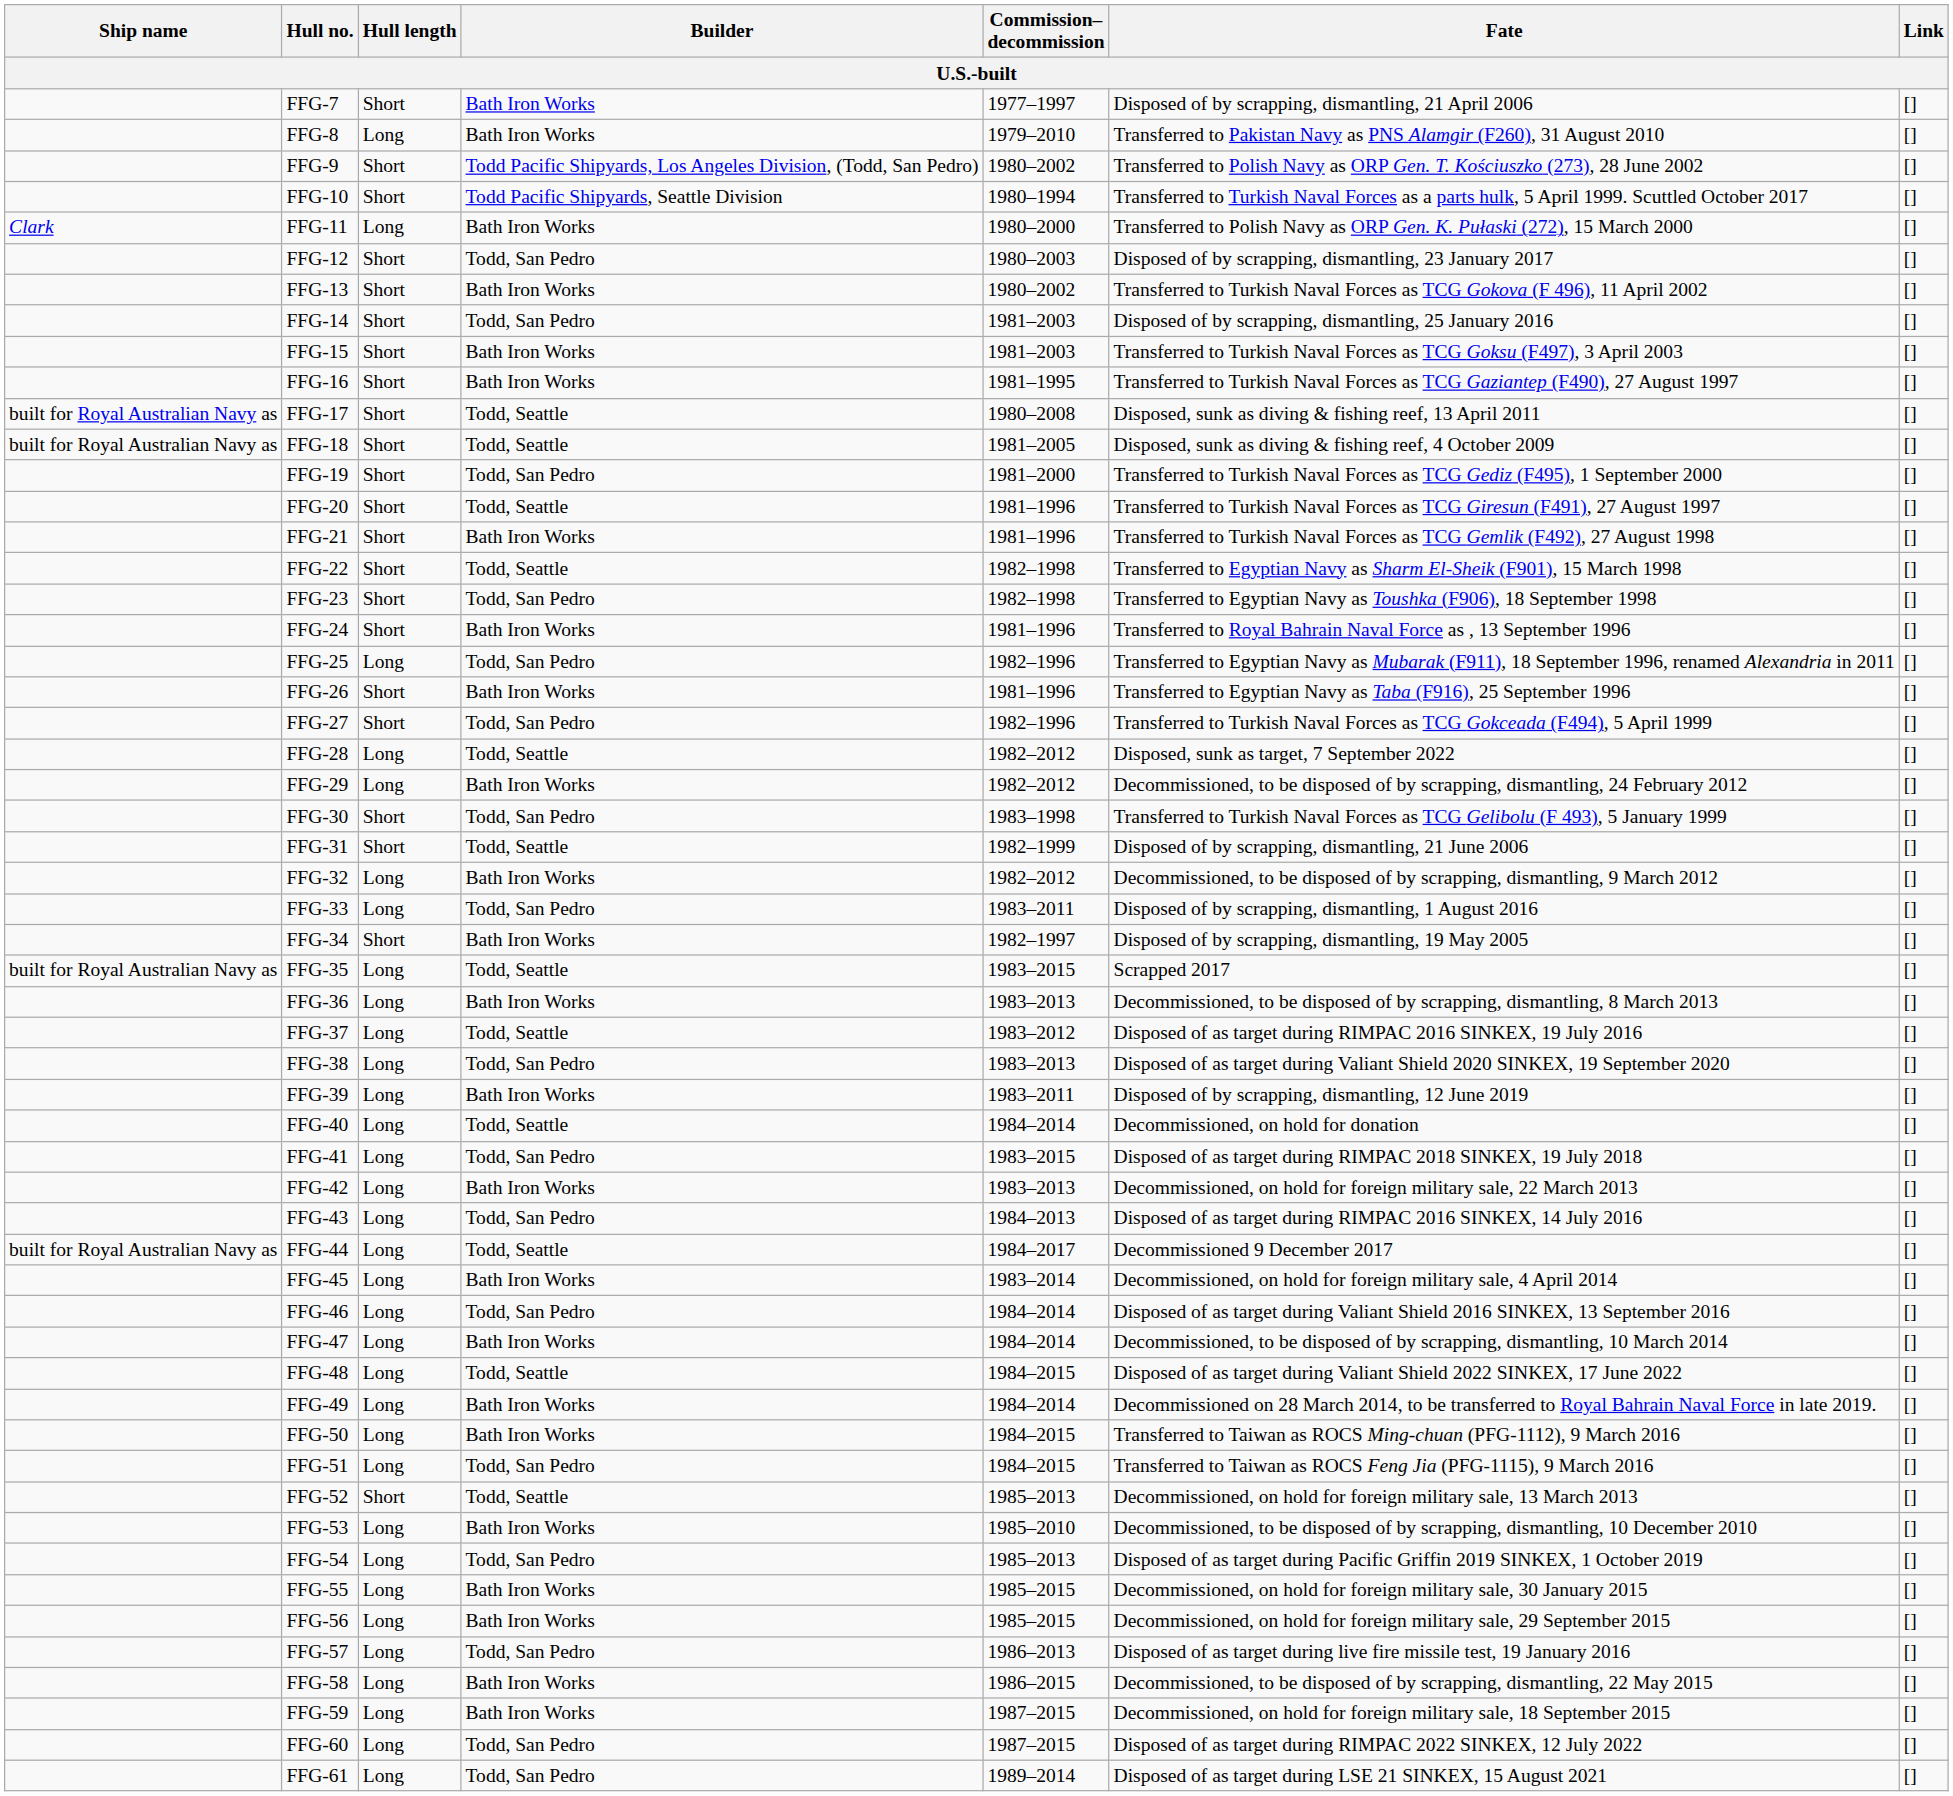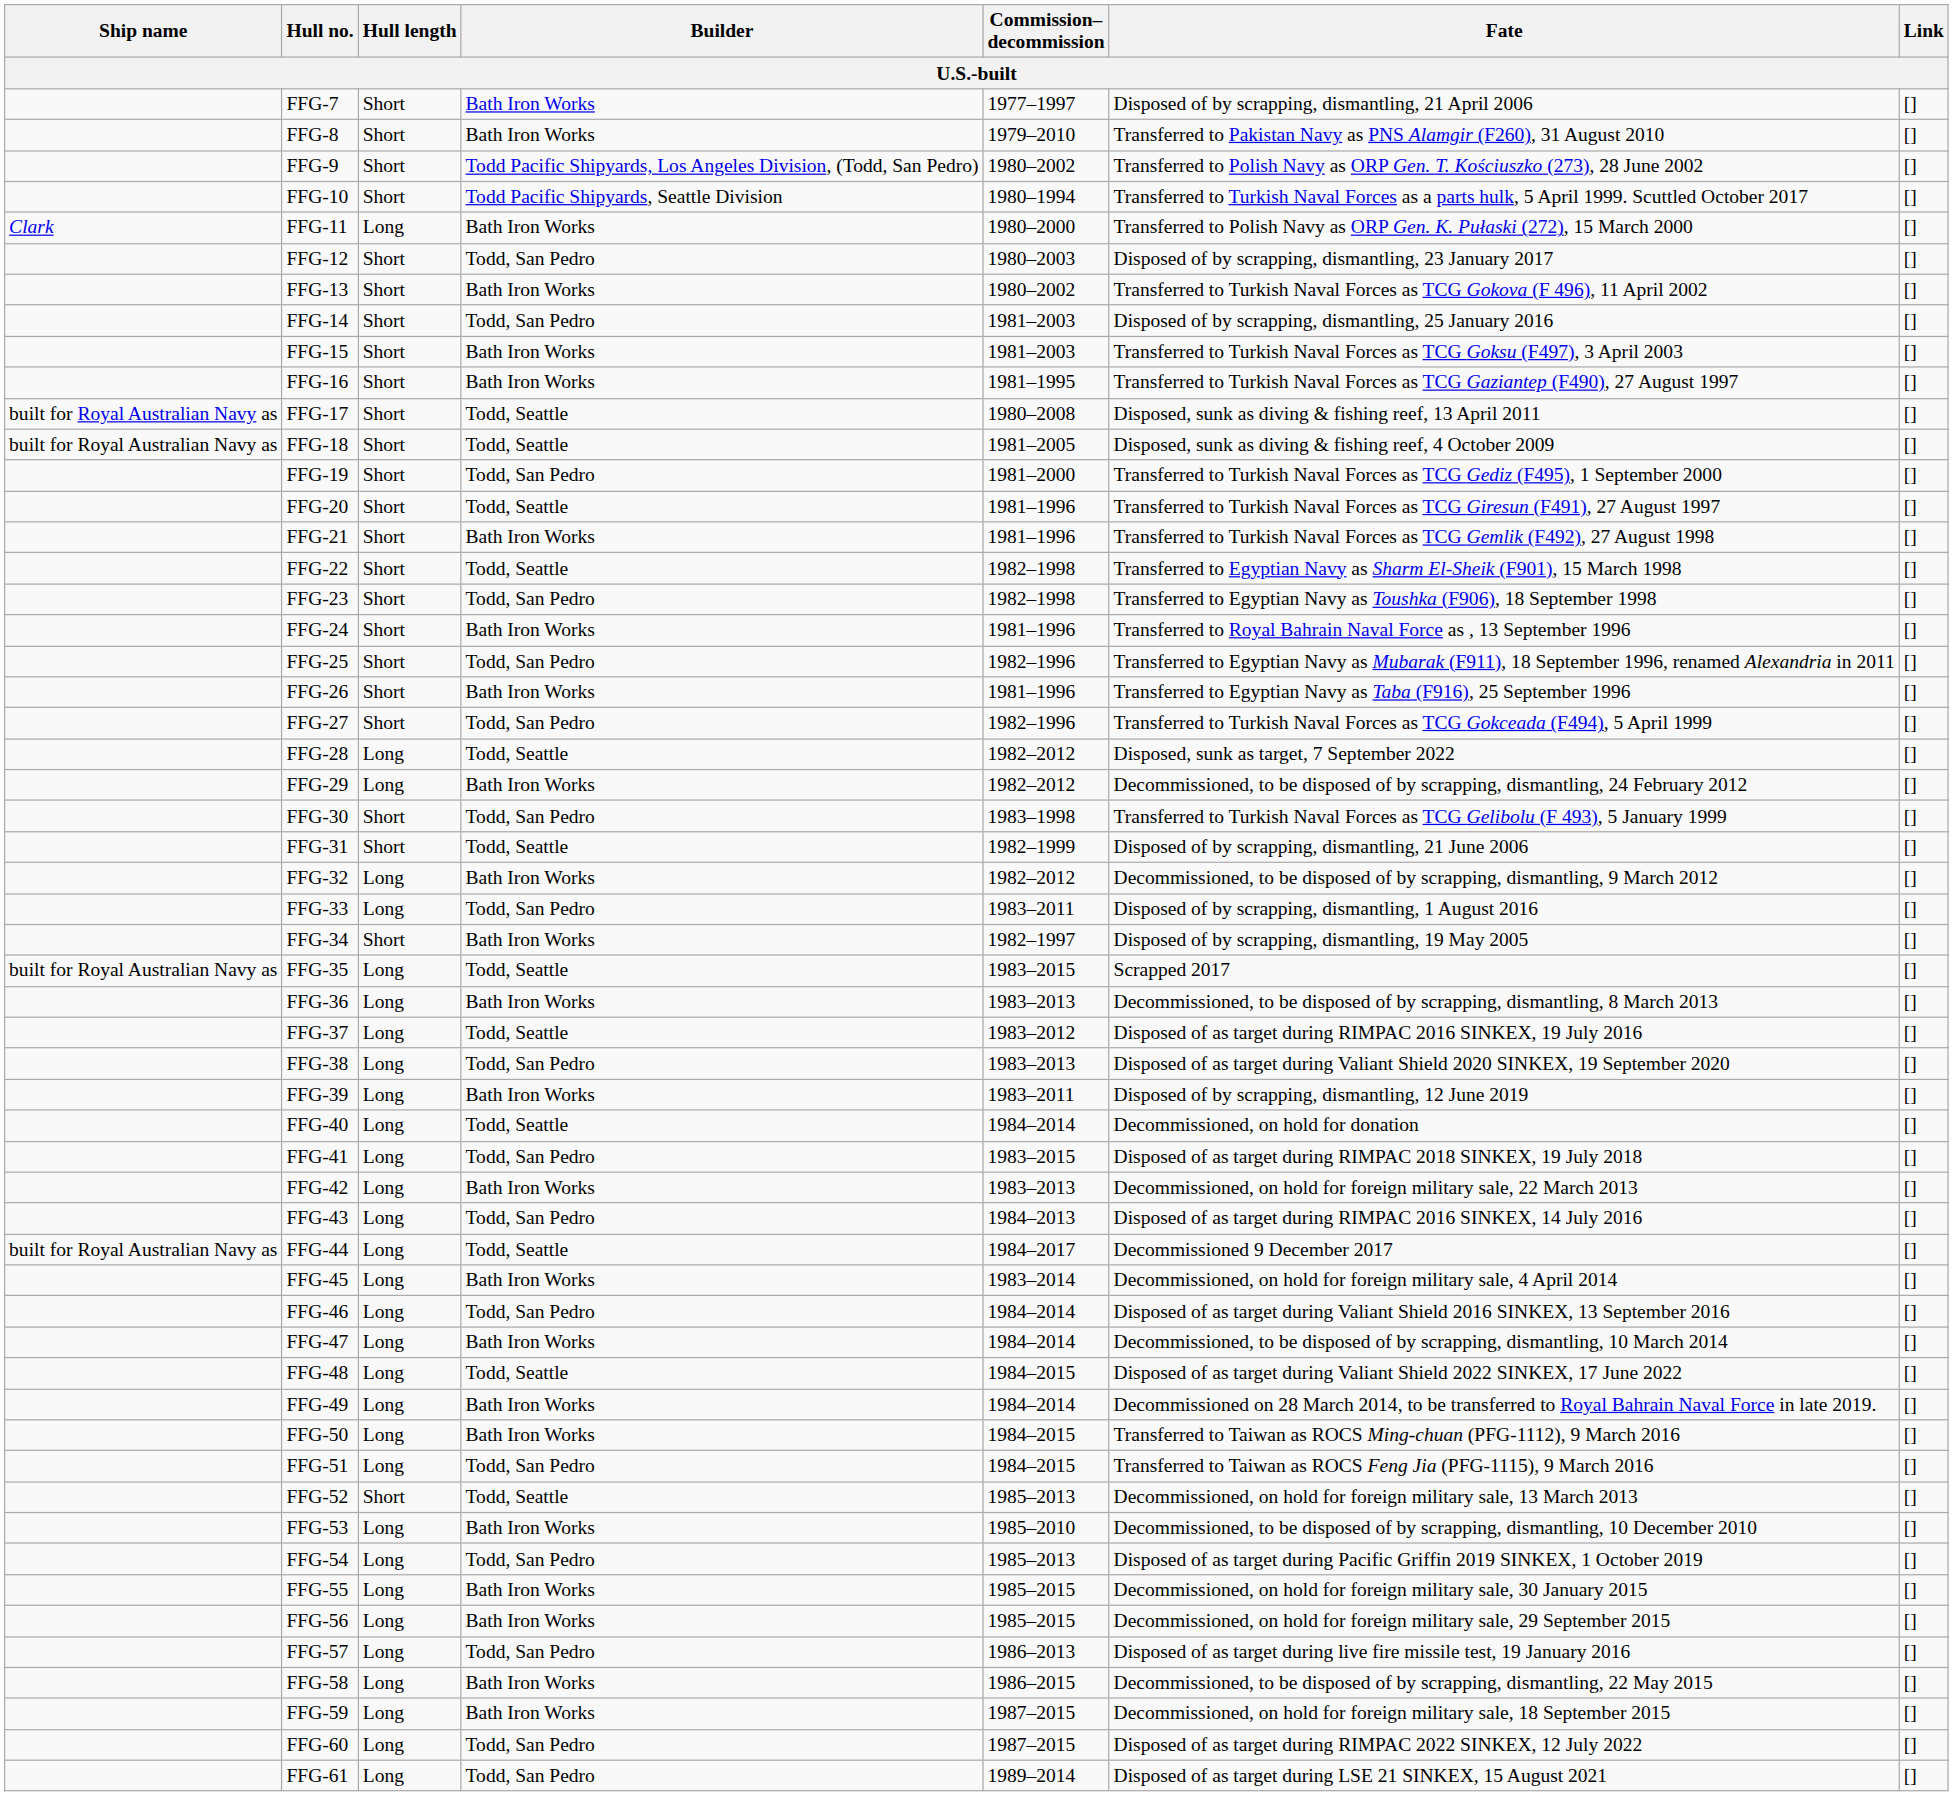FFG-8 | Hull length: Long -> Short
FFG-25 | Hull length: Long -> Short
